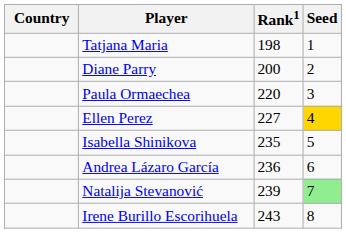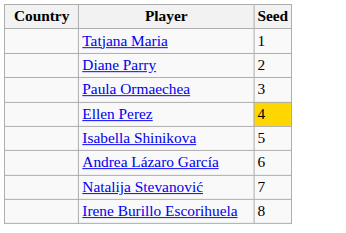- column: Rank1 | 198 | 200 | 220 | 227 | 235 | 236 | 239 | 243
Natalija Stevanović | Seed: lightgreen background -> no background
